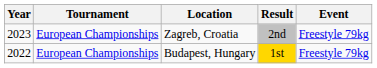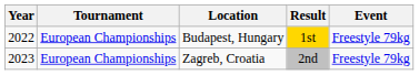rows swapped: Budapest, Hungary <-> Zagreb, Croatia
